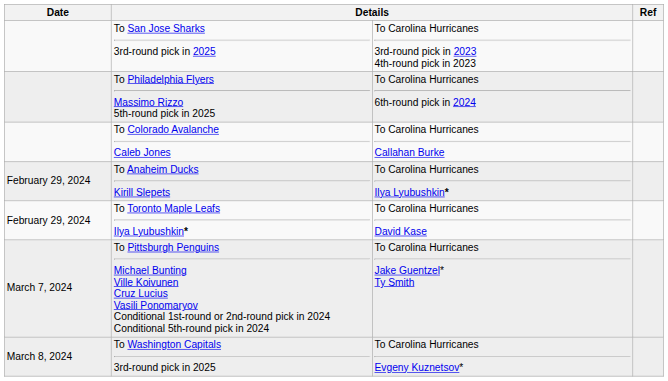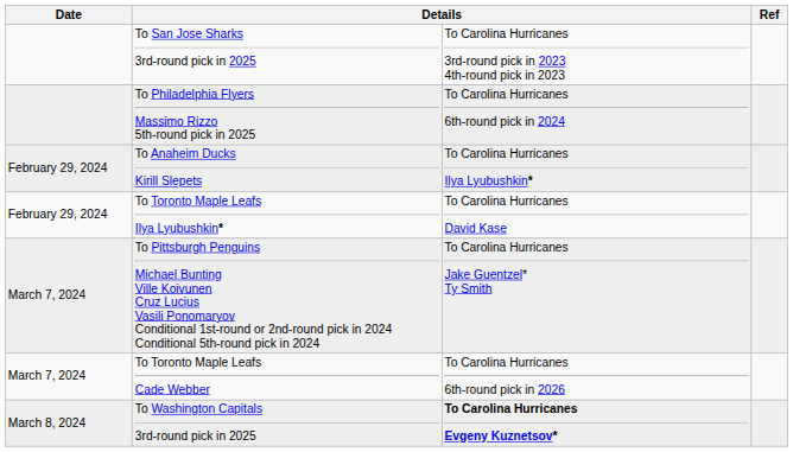- row: To Colorado Avalanche Caleb Jones | To Carolina Hurricanes Callahan Burke
+ row: March 7, 2024 | To Toronto Maple Leafs Cade Webber | To Carolina Hurricanes 6th-round pick in 2026
To Washington Capitals 3rd-round pick in 2025 | column 3: normal -> bold
